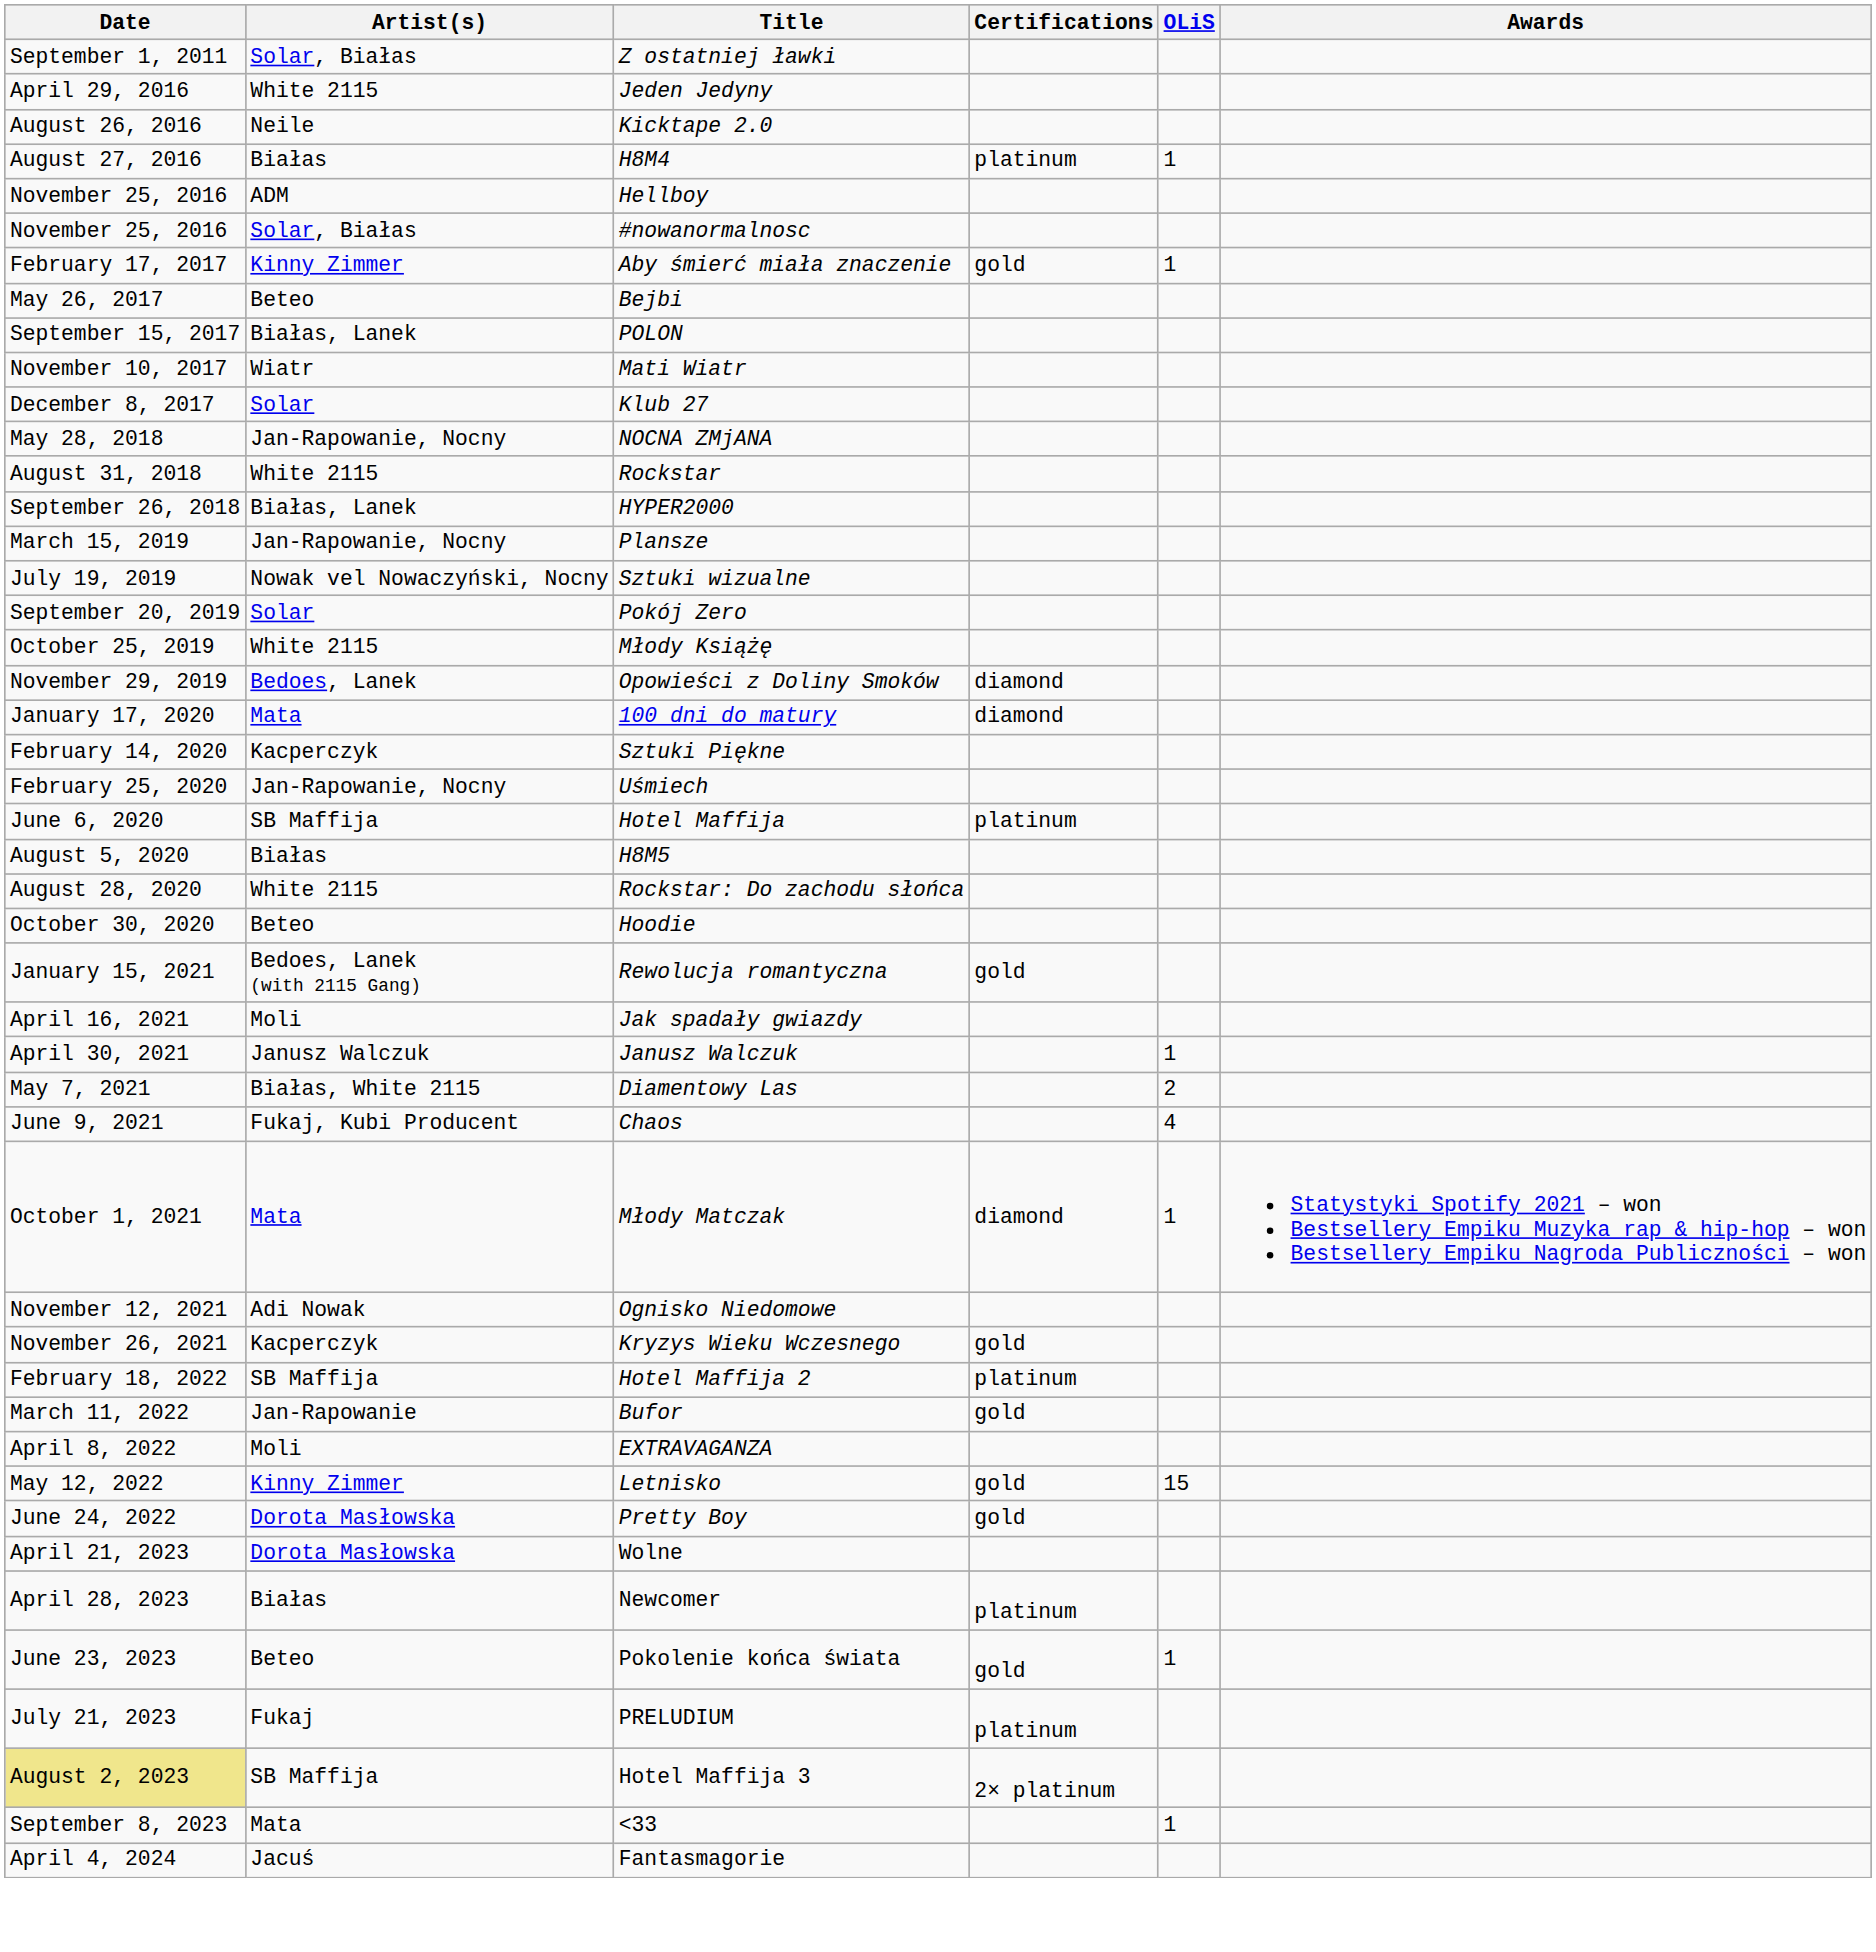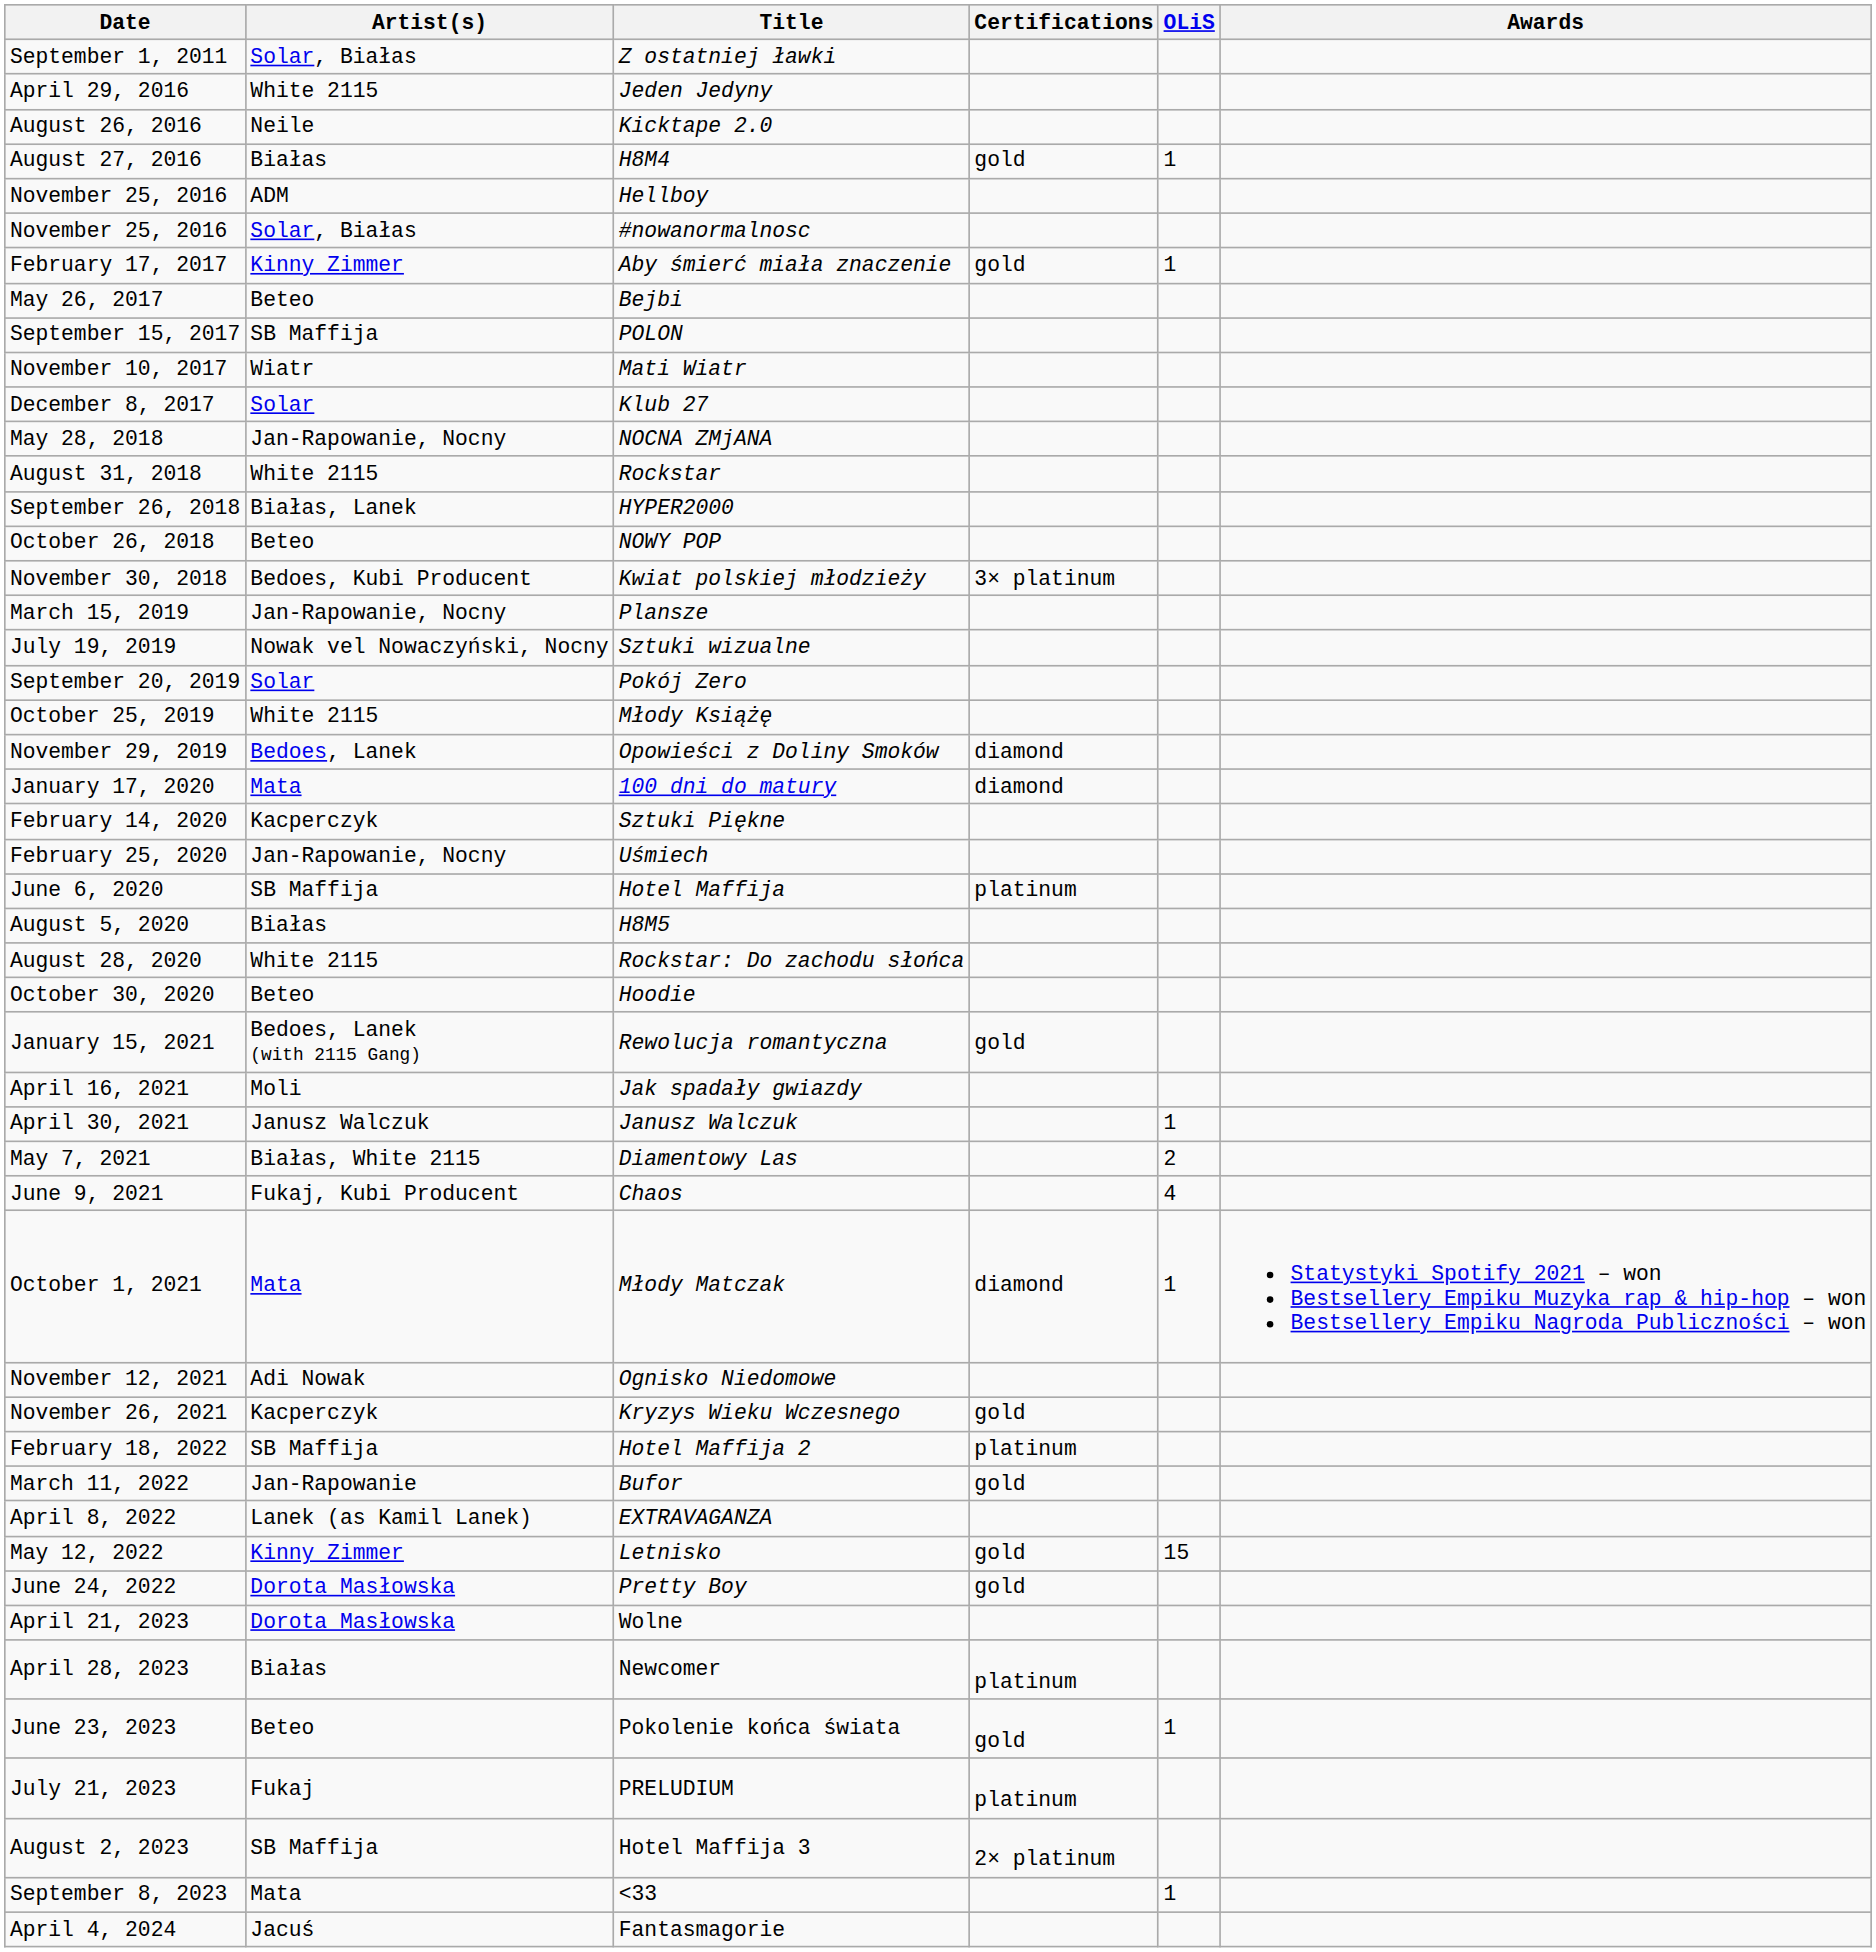H8M4 | Certifications: platinum -> gold
POLON | Artist(s): Białas, Lanek -> SB Maffija
+ row: October 26, 2018 | Beteo | NOWY POP
+ row: November 30, 2018 | Bedoes, Kubi Producent | Kwiat polskiej młodzieży | 3× platinum
EXTRAVAGANZA | Artist(s): Moli -> Lanek (as Kamil Lanek)
Hotel Maffija 3 | Date: khaki background -> no background
